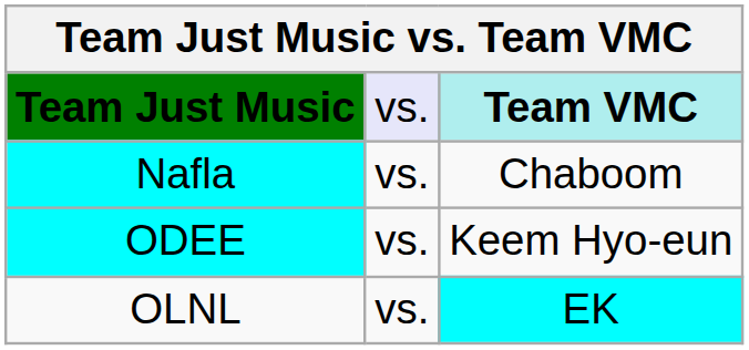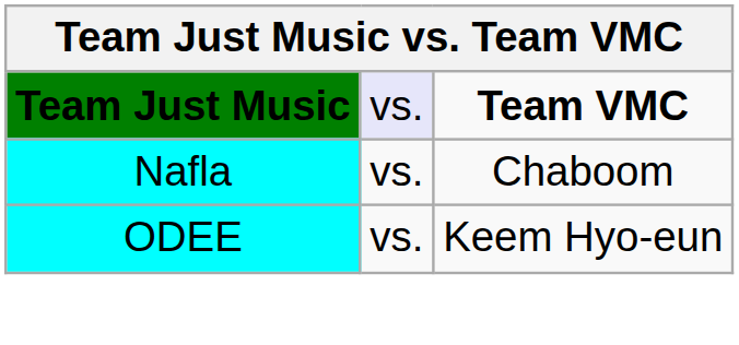Team Just Music | column 3: paleturquoise background -> no background
- row: OLNL | vs. | EK
